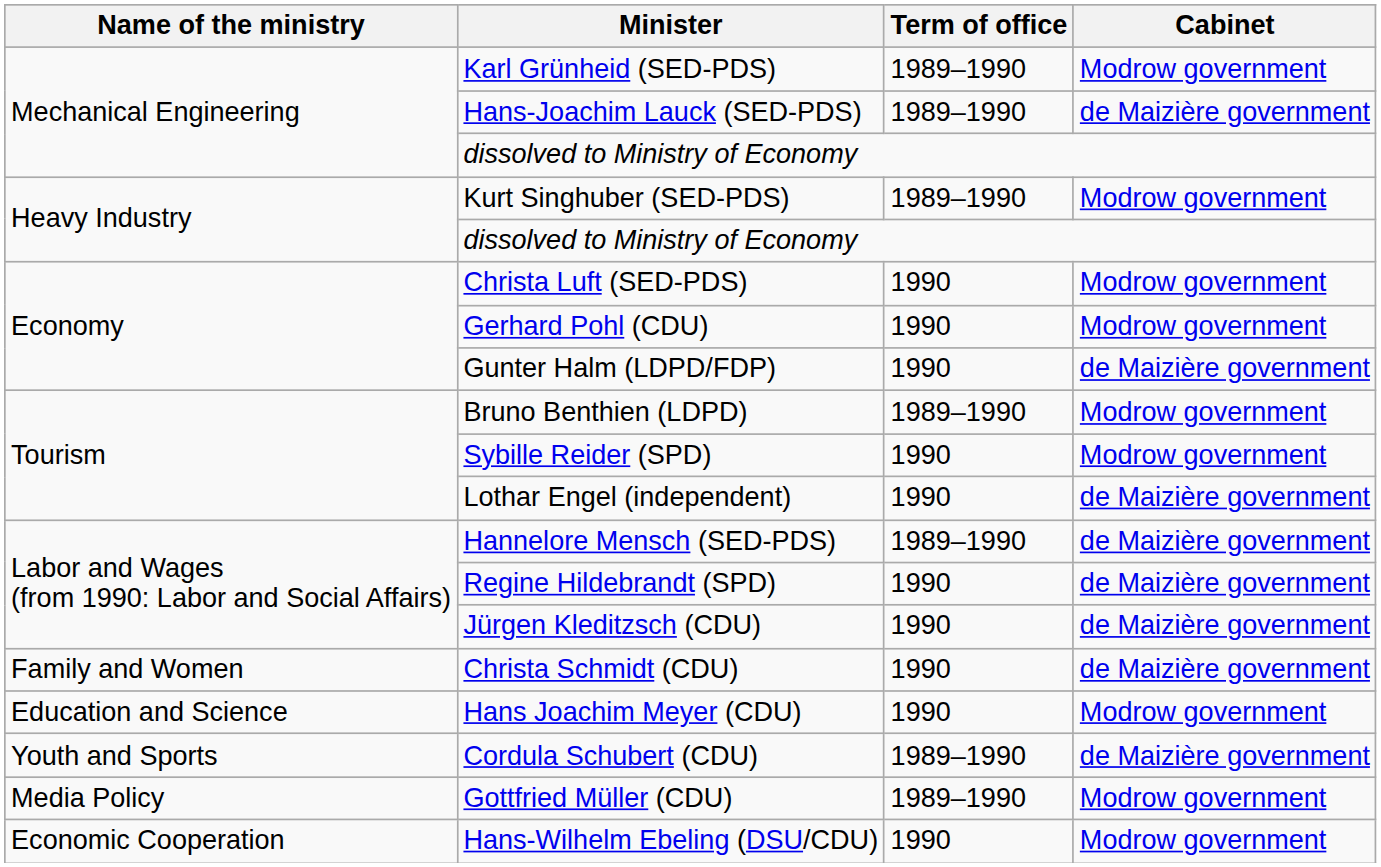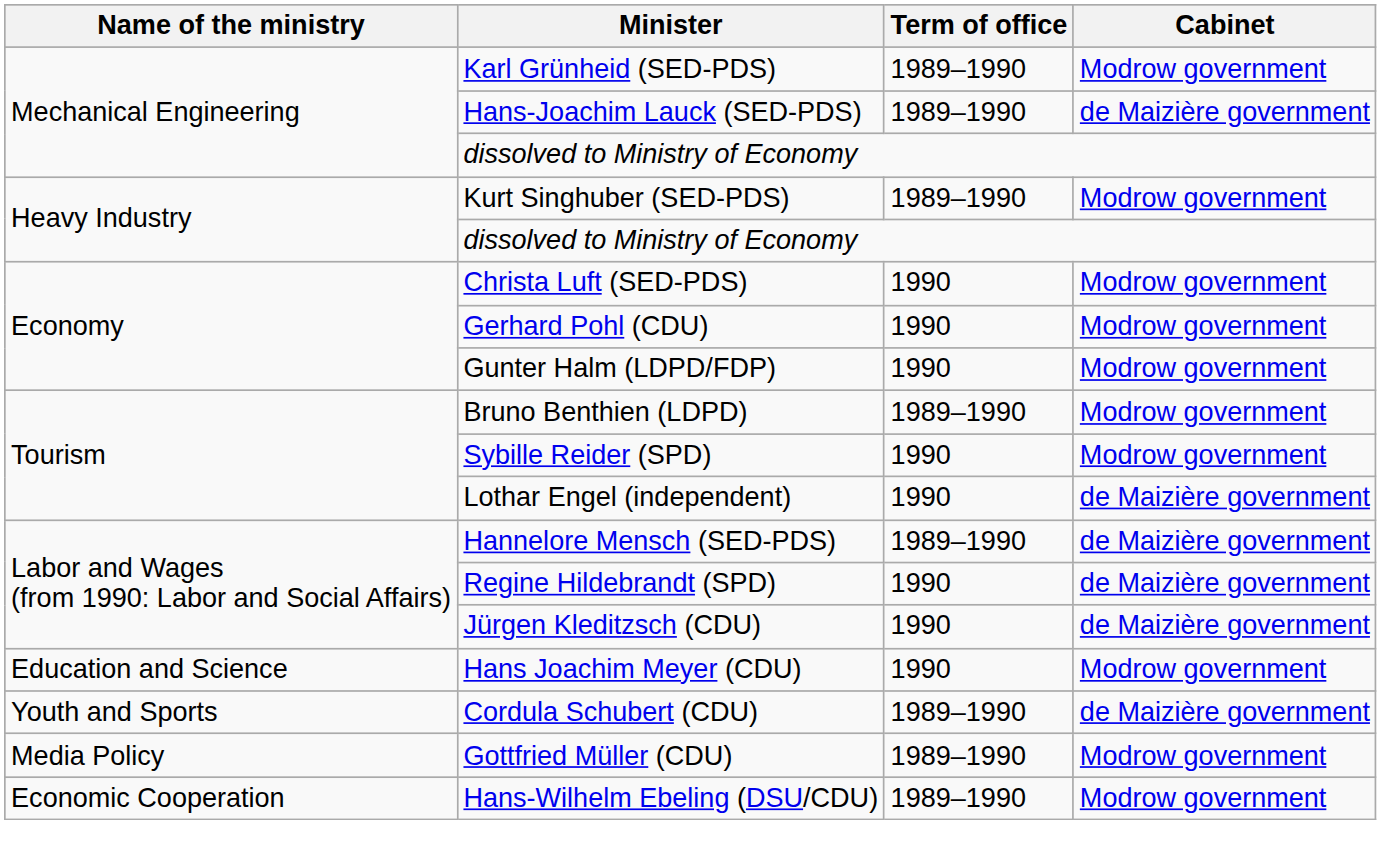Gunter Halm (LDPD/FDP) | Cabinet: de Maizière government -> Modrow government
- row: Family and Women | Christa Schmidt (CDU) | 1990 | de Maizière government
Hans-Wilhelm Ebeling (DSU/CDU) | Term of office: 1990 -> 1989–1990
